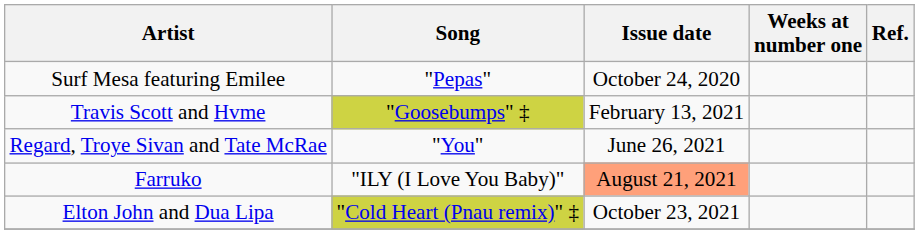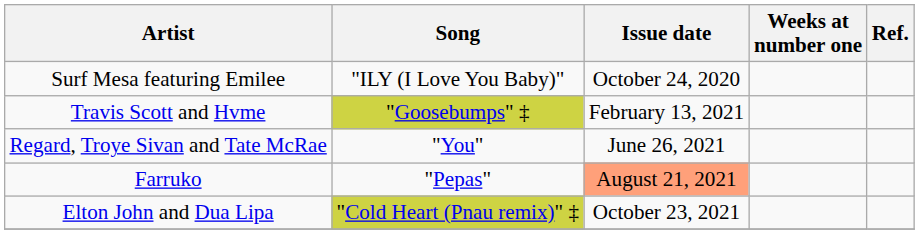Surf Mesa featuring Emilee | Song: "Pepas" -> "ILY (I Love You Baby)"
Farruko | Song: "ILY (I Love You Baby)" -> "Pepas"
